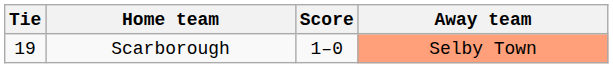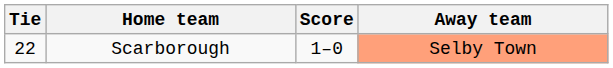Scarborough | Tie: 19 -> 22
